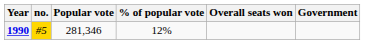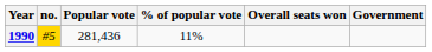1990 | Popular vote: 281,346 -> 281,436
1990 | % of popular vote: 12% -> 11%
